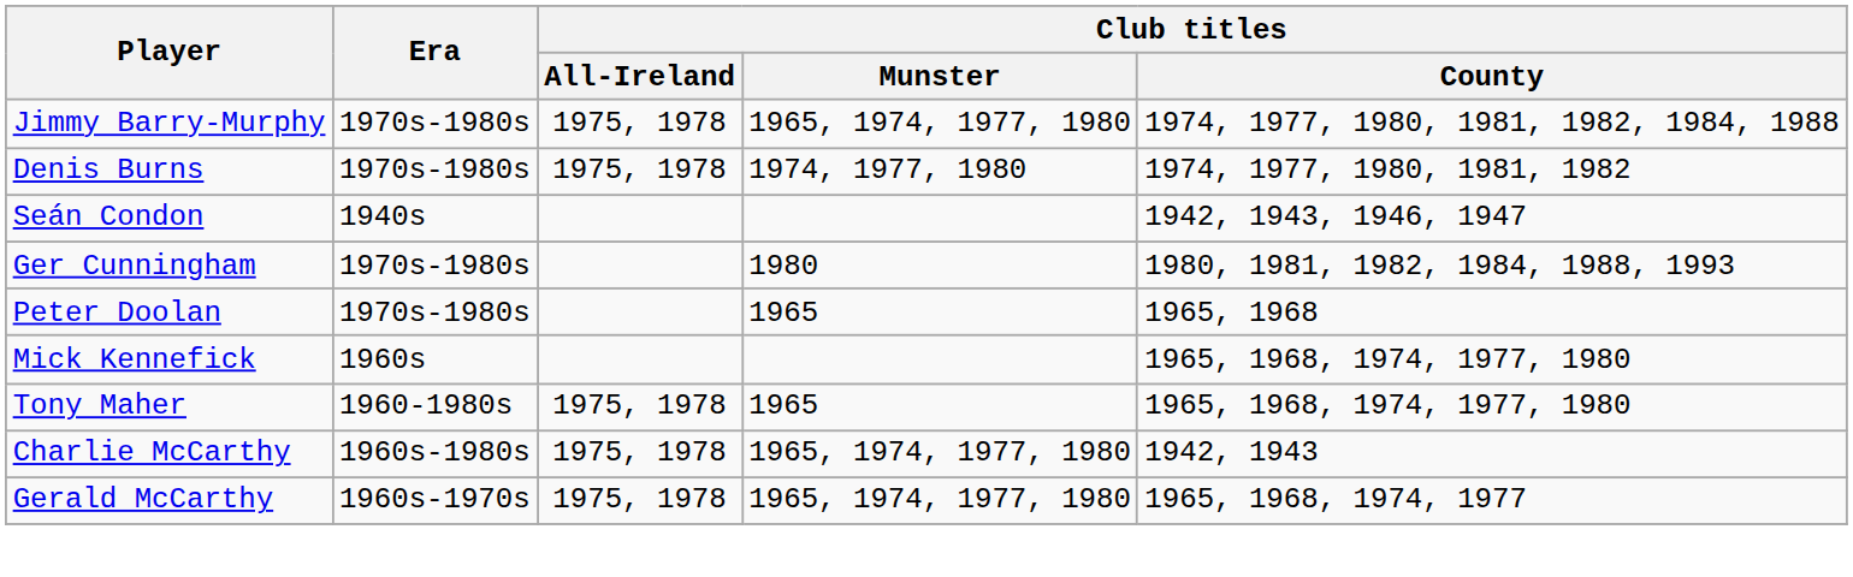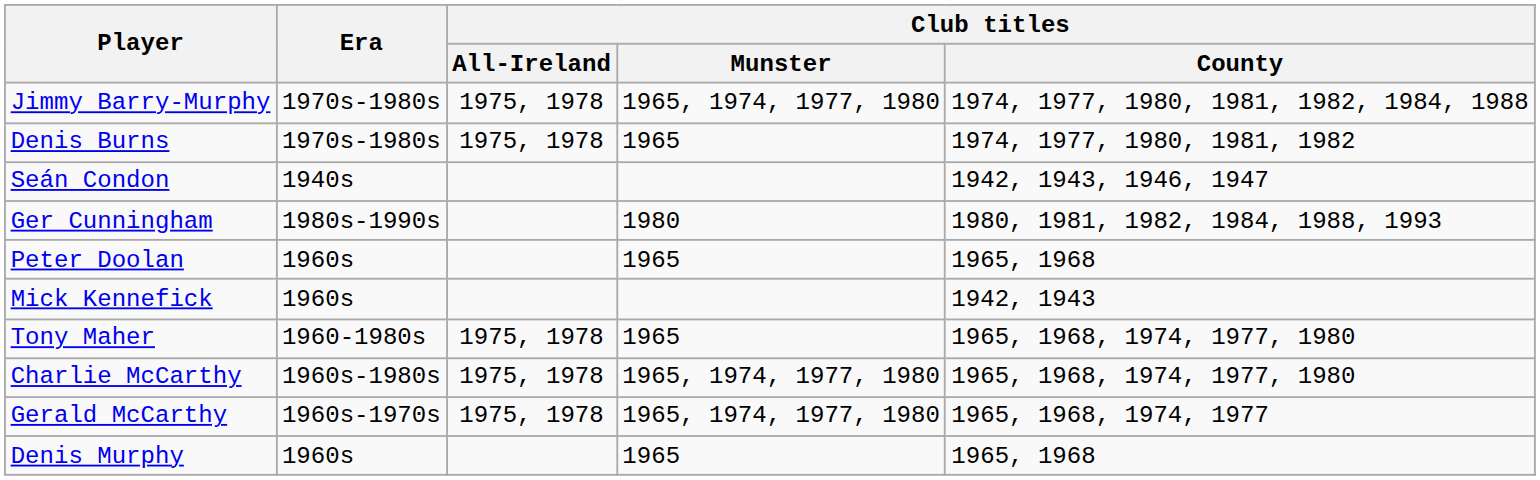Denis Burns | Club titles / Munster: 1974, 1977, 1980 -> 1965
Ger Cunningham | Era: 1970s-1980s -> 1980s-1990s
Peter Doolan | Era: 1970s-1980s -> 1960s
Mick Kennefick | Club titles / County: 1965, 1968, 1974, 1977, 1980 -> 1942, 1943
Charlie McCarthy | Club titles / County: 1942, 1943 -> 1965, 1968, 1974, 1977, 1980
+ row: Denis Murphy | 1960s | 1965 | 1965, 1968
